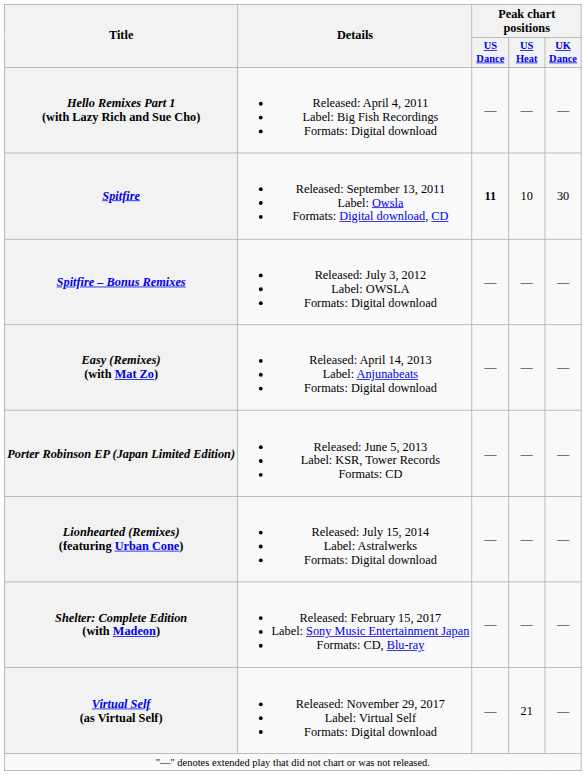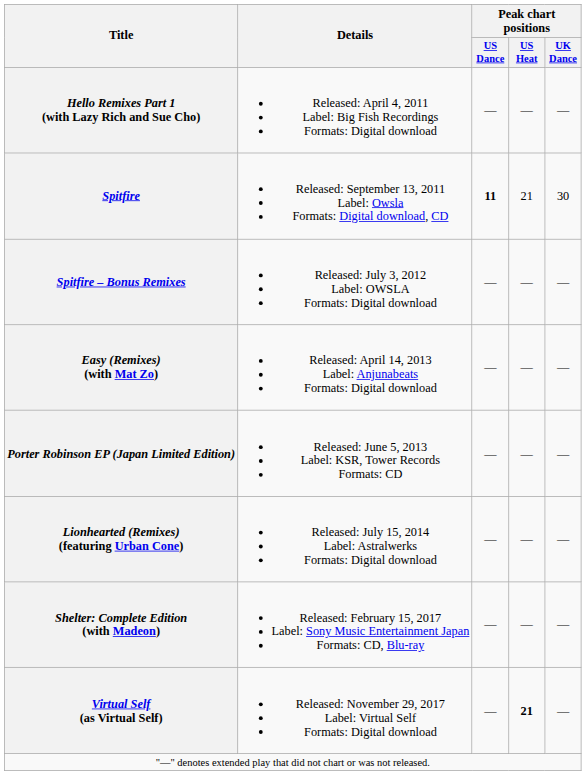Spitfire | Peak chart positions / US Heat: 10 -> 21
Virtual Self (as Virtual Self) | Peak chart positions / US Heat: normal -> bold
